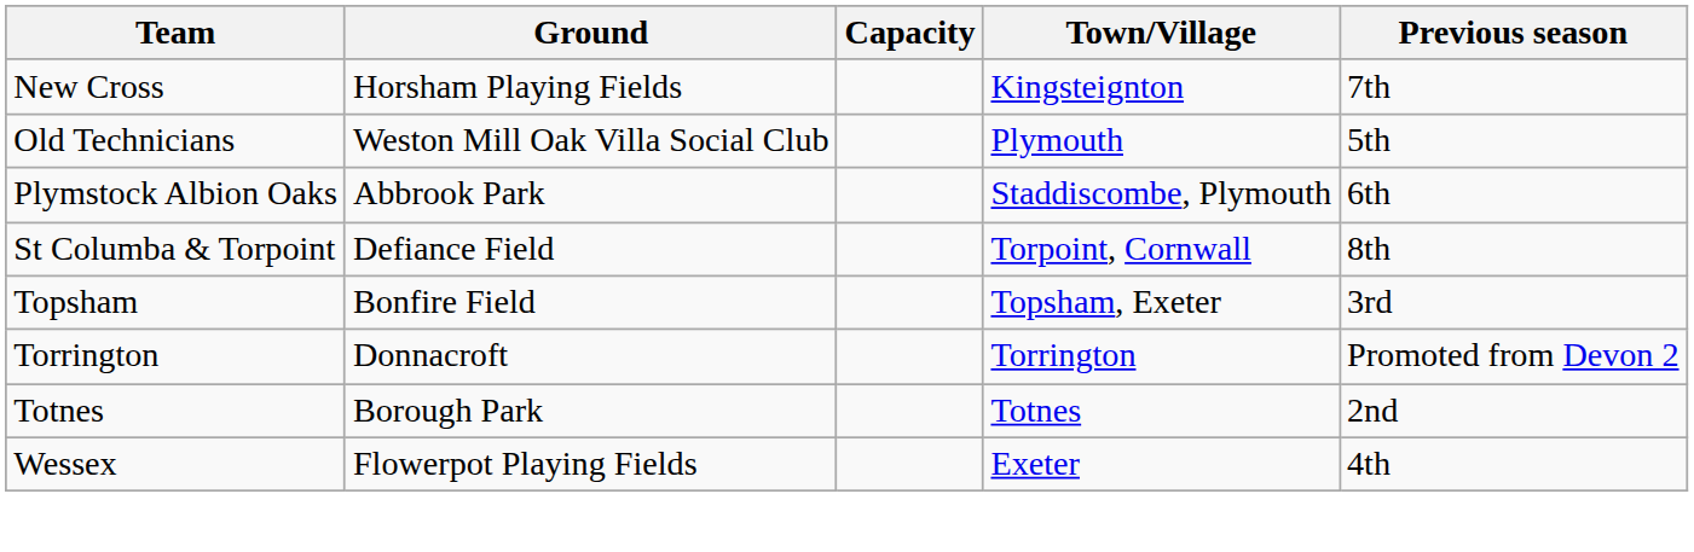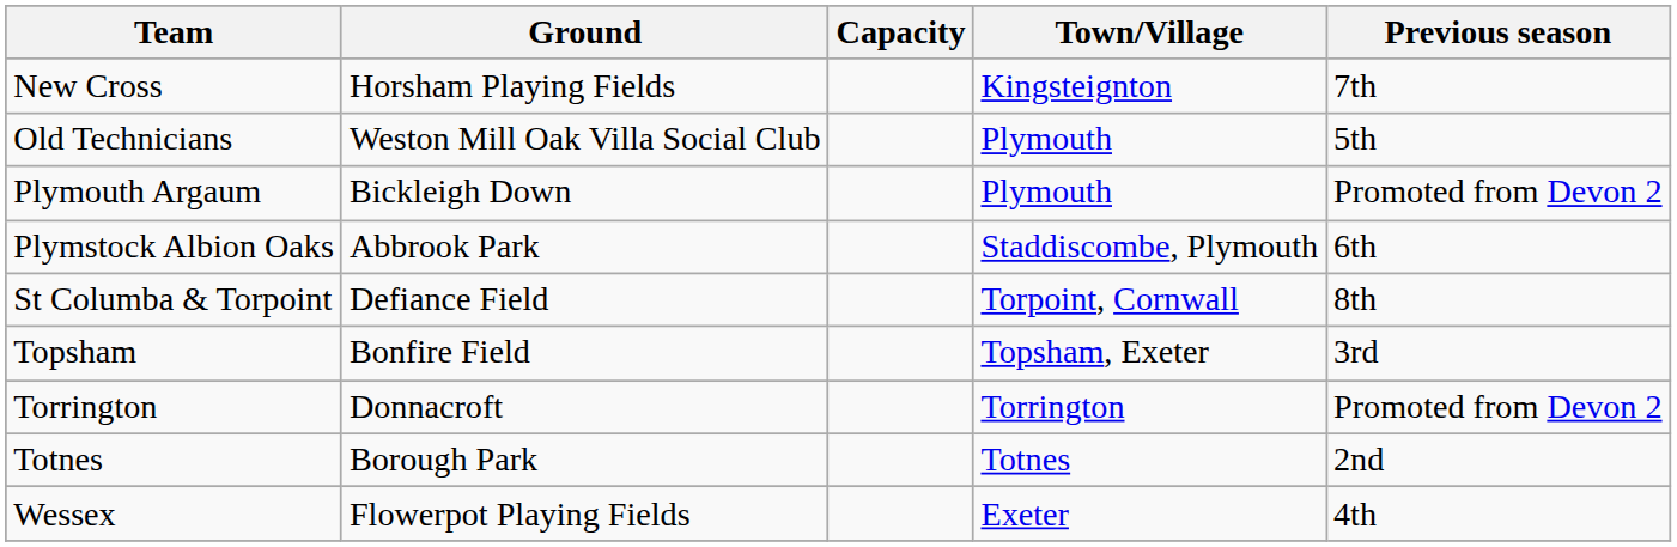+ row: Plymouth Argaum | Bickleigh Down | Plymouth | Promoted from Devon 2
